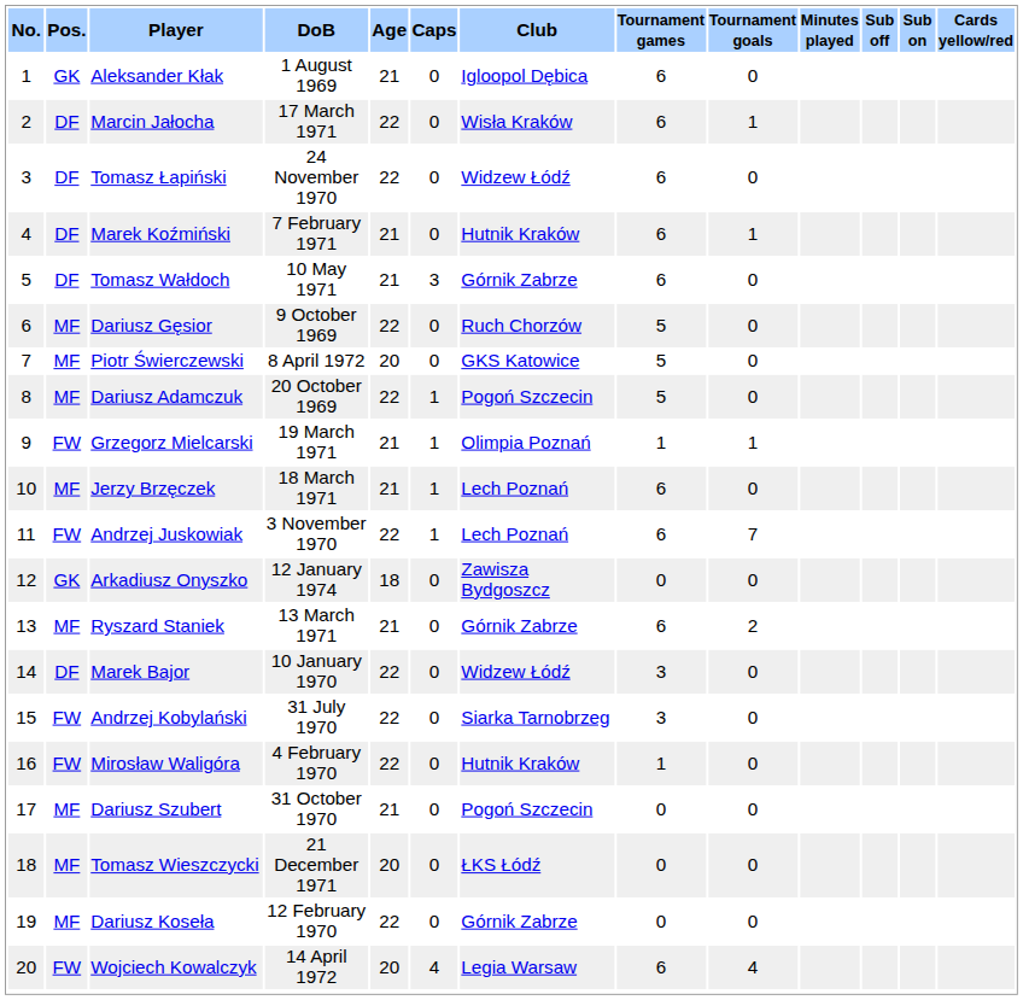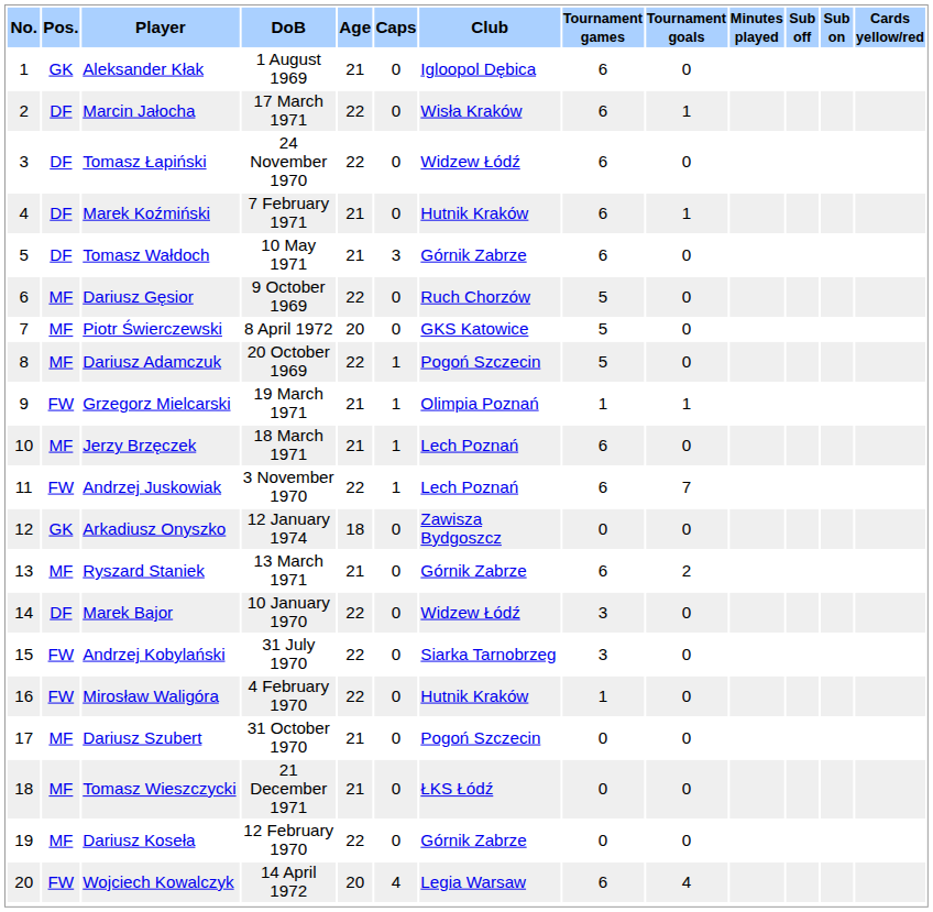Tomasz Wieszczycki | Age: 20 -> 21
